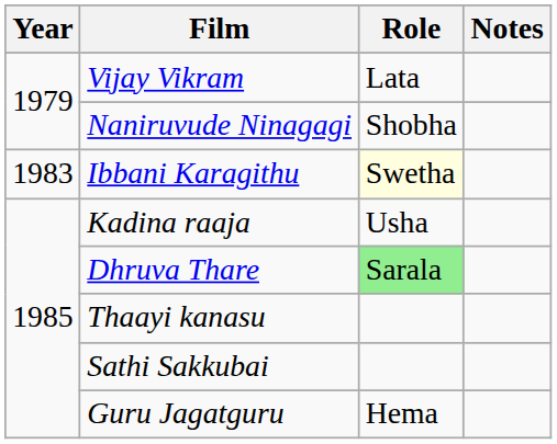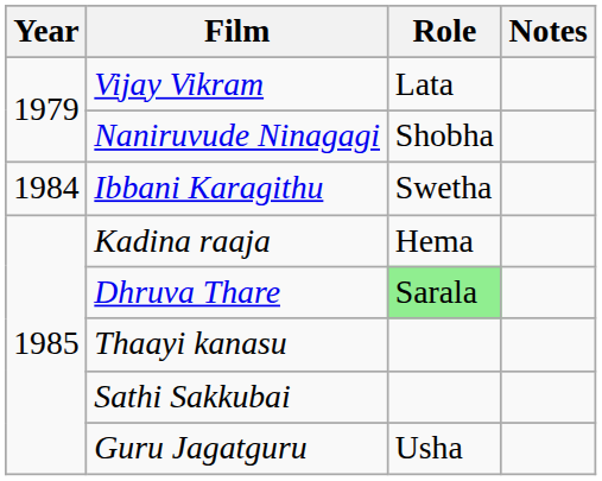Ibbani Karagithu | Year: 1983 -> 1984
Ibbani Karagithu | Role: lightyellow background -> no background
Kadina raaja | Role: Usha -> Hema
Guru Jagatguru | Role: Hema -> Usha
